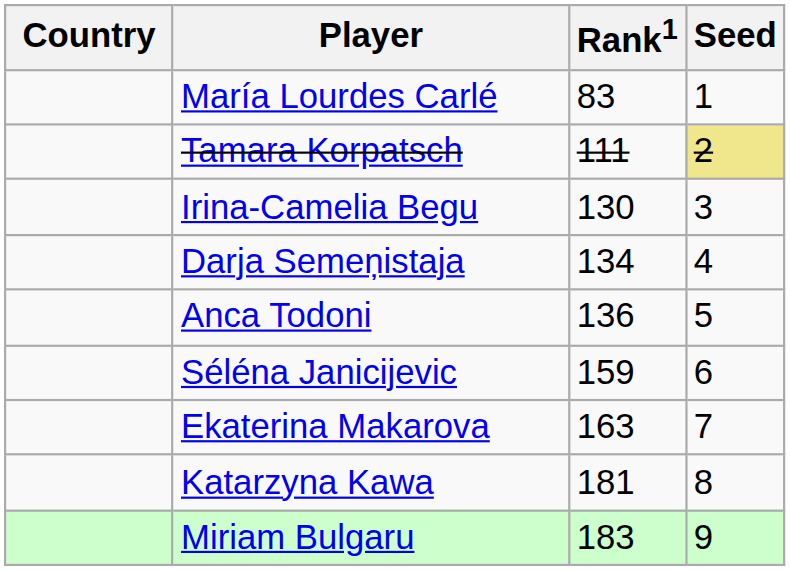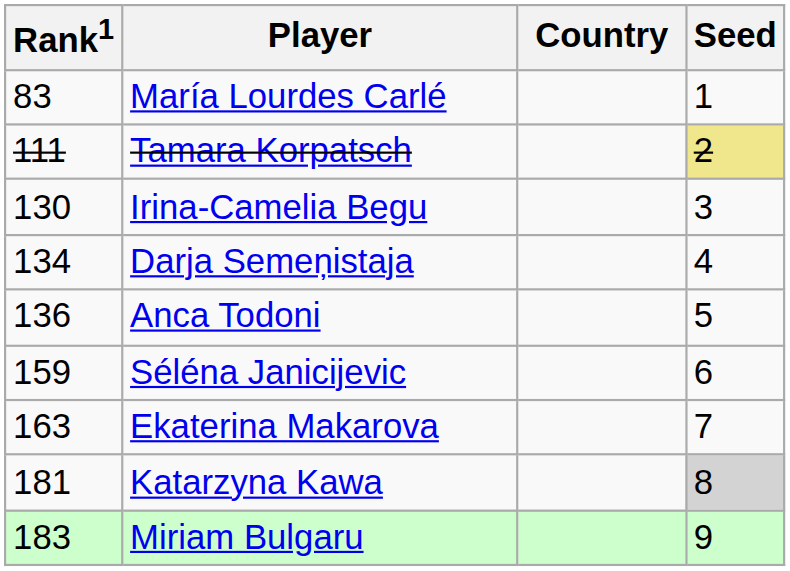columns swapped: Country <-> Rank1
Katarzyna Kawa | Seed: no background -> lightgrey background
